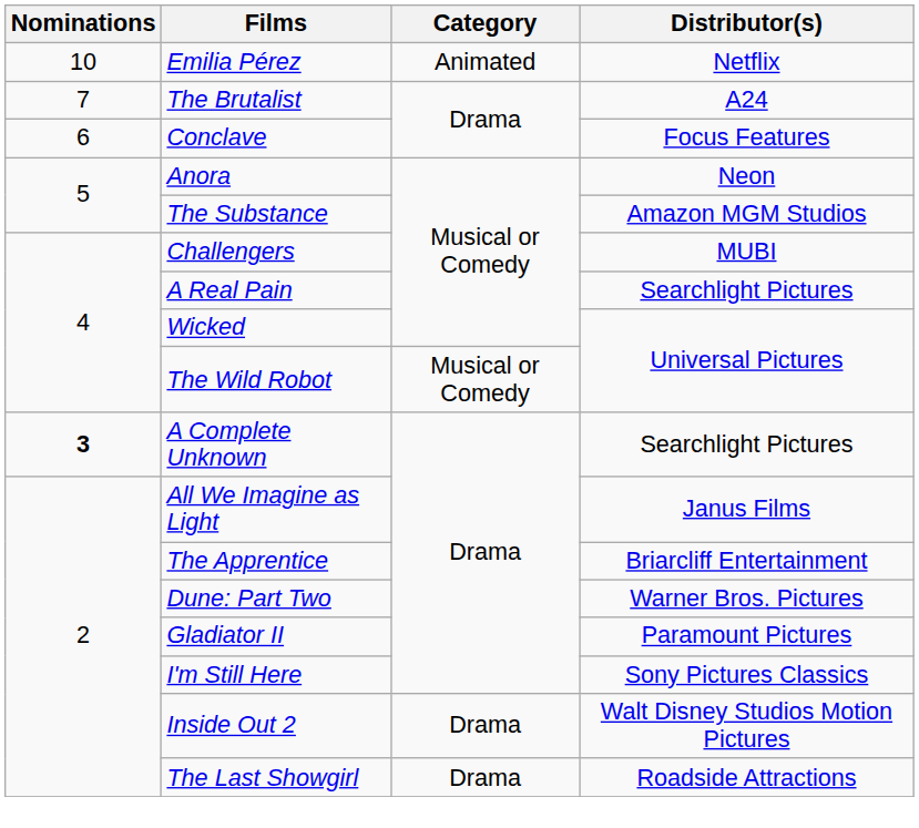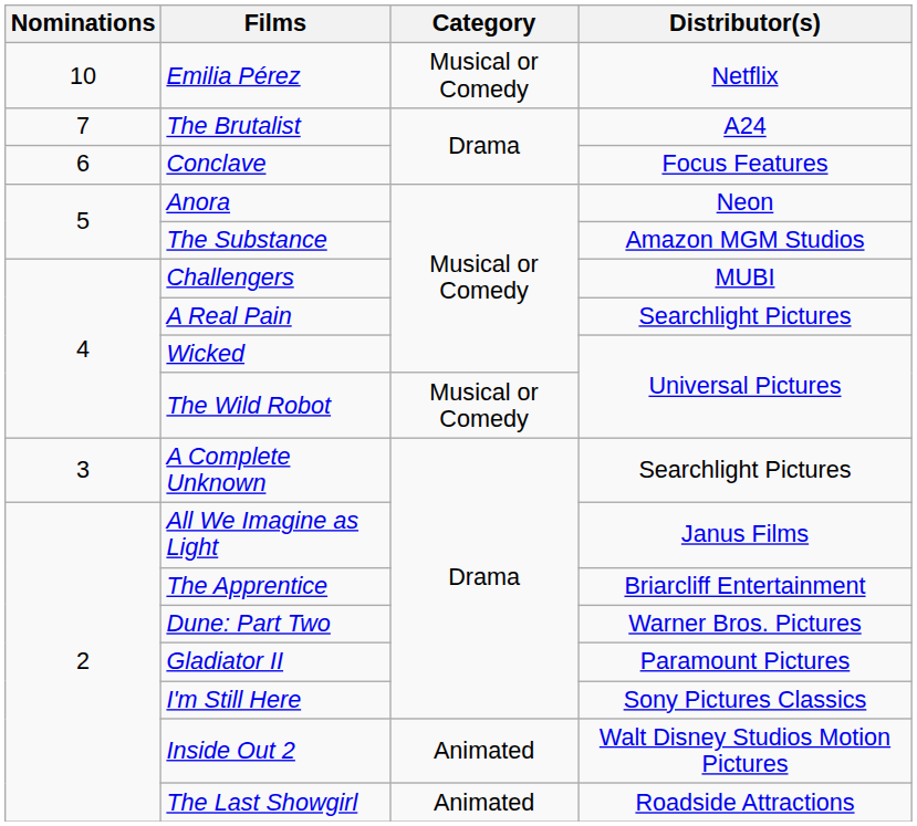Emilia Pérez | Category: Animated -> Musical or Comedy
A Complete Unknown | Nominations: bold -> normal
Inside Out 2 | Category: Drama -> Animated
The Last Showgirl | Category: Drama -> Animated
